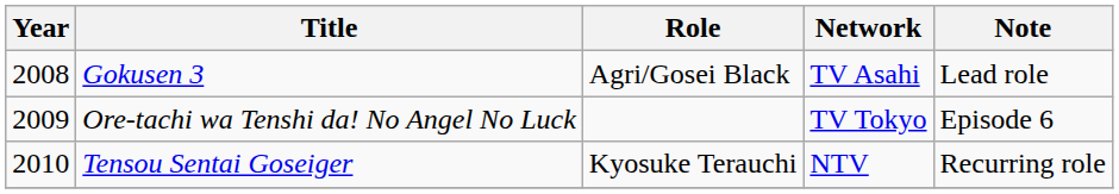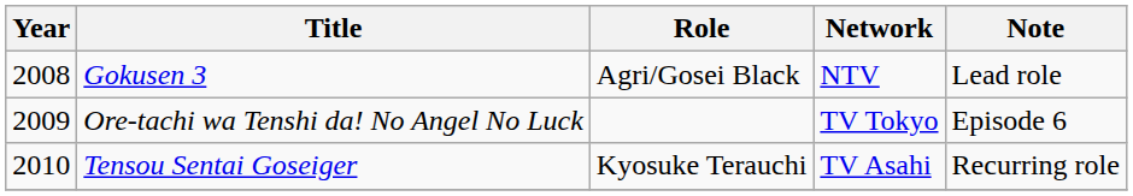Gokusen 3 | Network: TV Asahi -> NTV
Tensou Sentai Goseiger | Network: NTV -> TV Asahi
